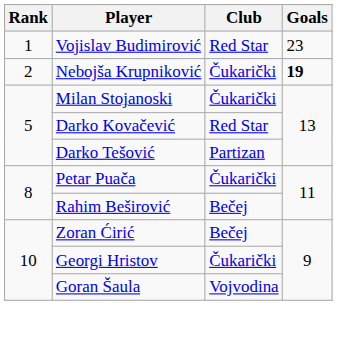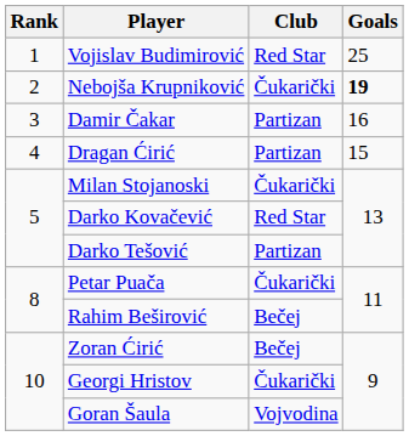Vojislav Budimirović | Goals: 23 -> 25
+ row: 3 | Damir Čakar | Partizan | 16
+ row: 4 | Dragan Ćirić | Partizan | 15
